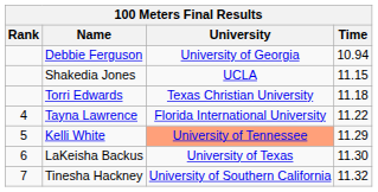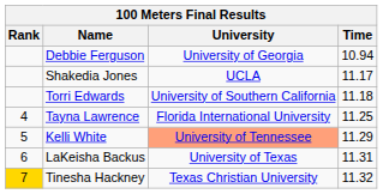Shakedia Jones | Time: 11.15 -> 11.17
Torri Edwards | University: Texas Christian University -> University of Southern California
Tayna Lawrence | Time: 11.22 -> 11.25
LaKeisha Backus | Time: 11.30 -> 11.31
Tinesha Hackney | Rank: no background -> gold background
Tinesha Hackney | University: University of Southern California -> Texas Christian University
